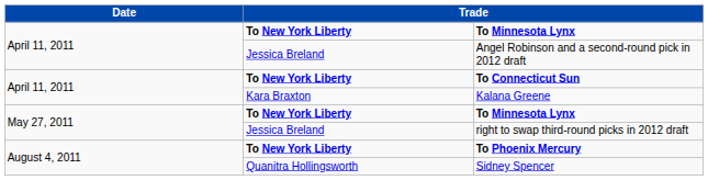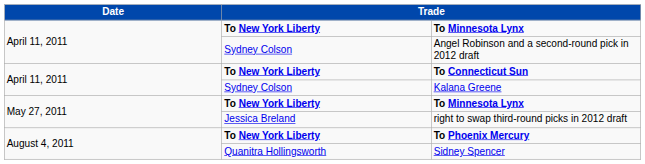Angel Robinson and a second-round pick in 2012 draft | column 2: Jessica Breland -> Sydney Colson
Kalana Greene | column 2: Kara Braxton -> Sydney Colson
